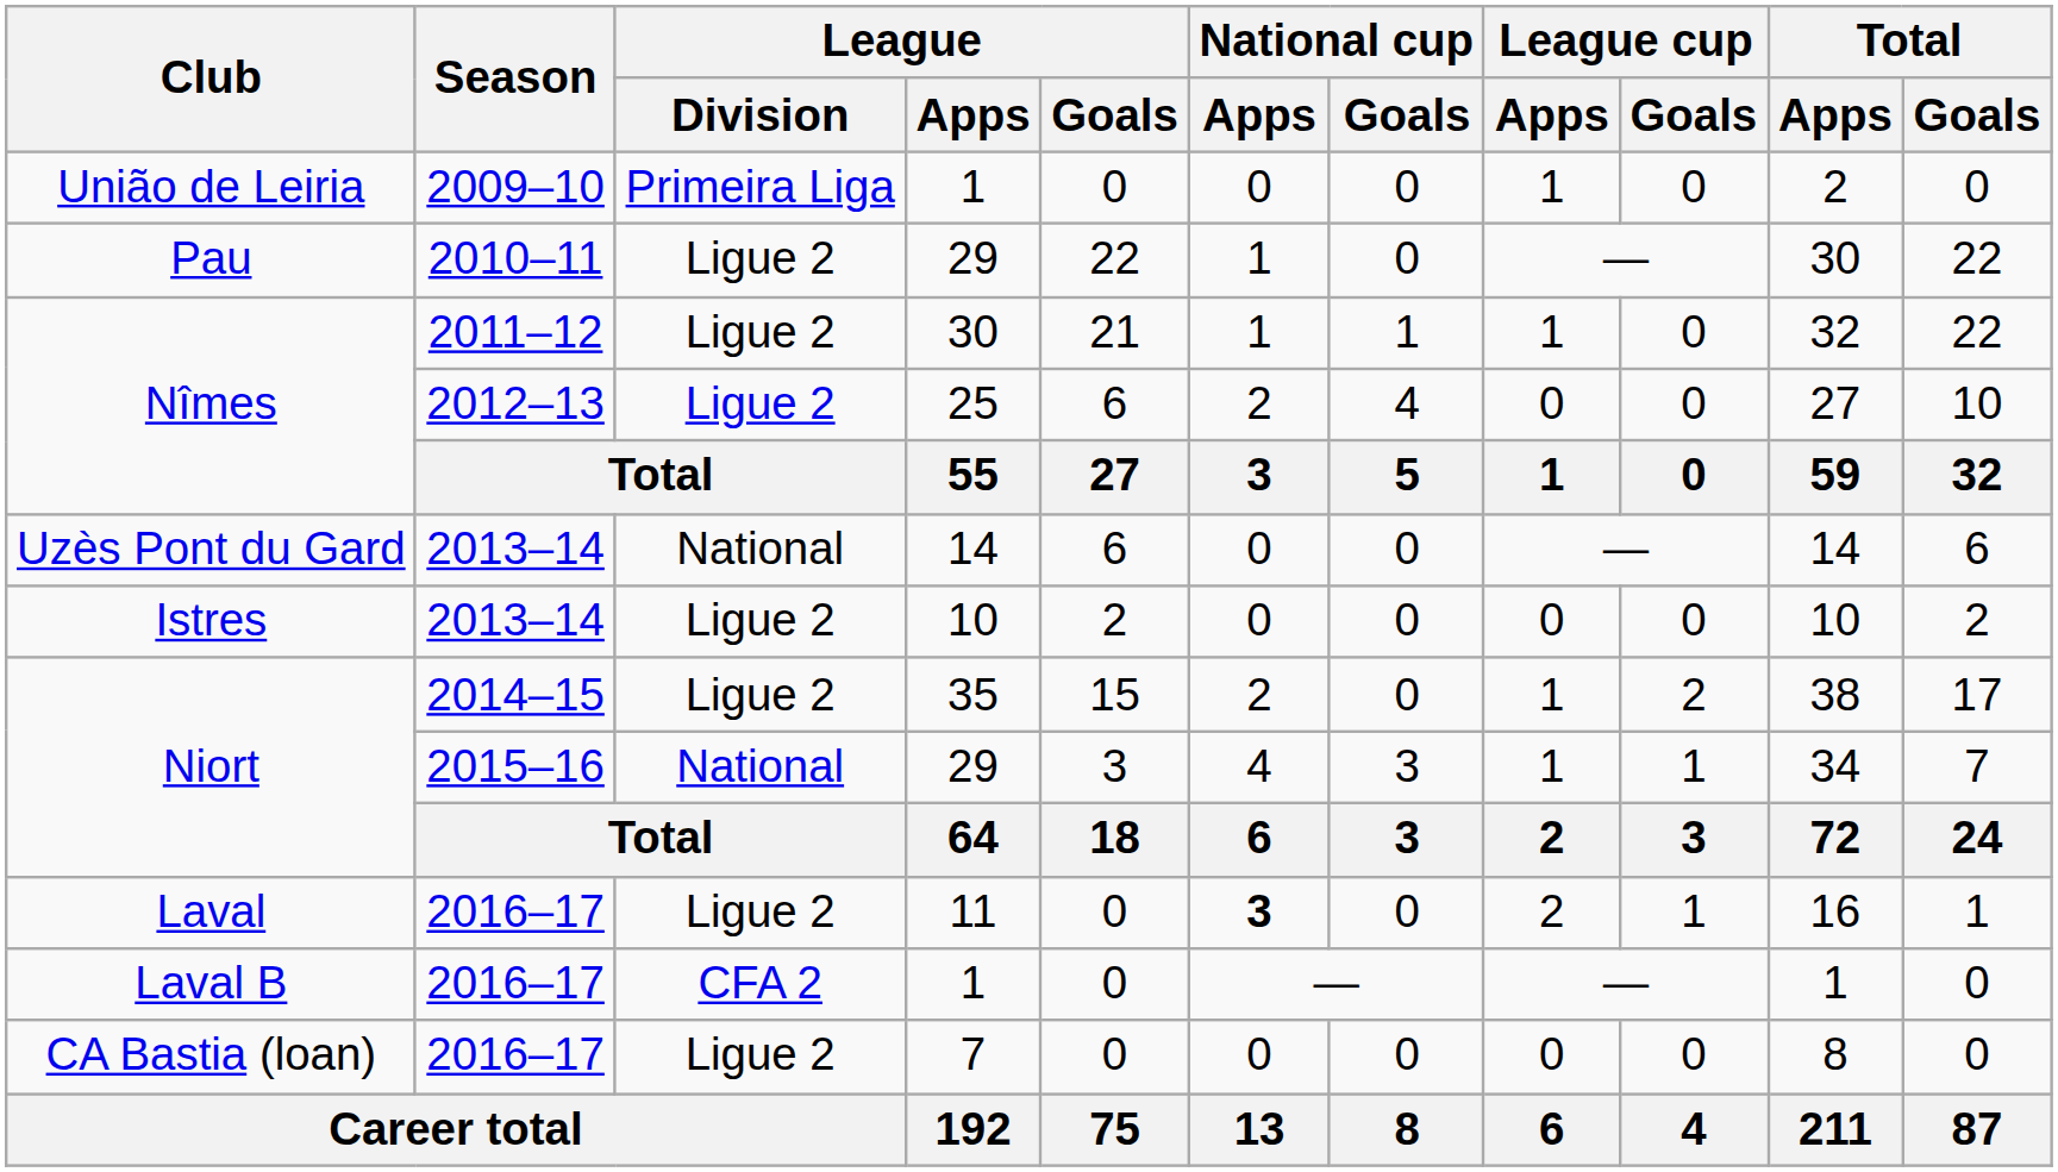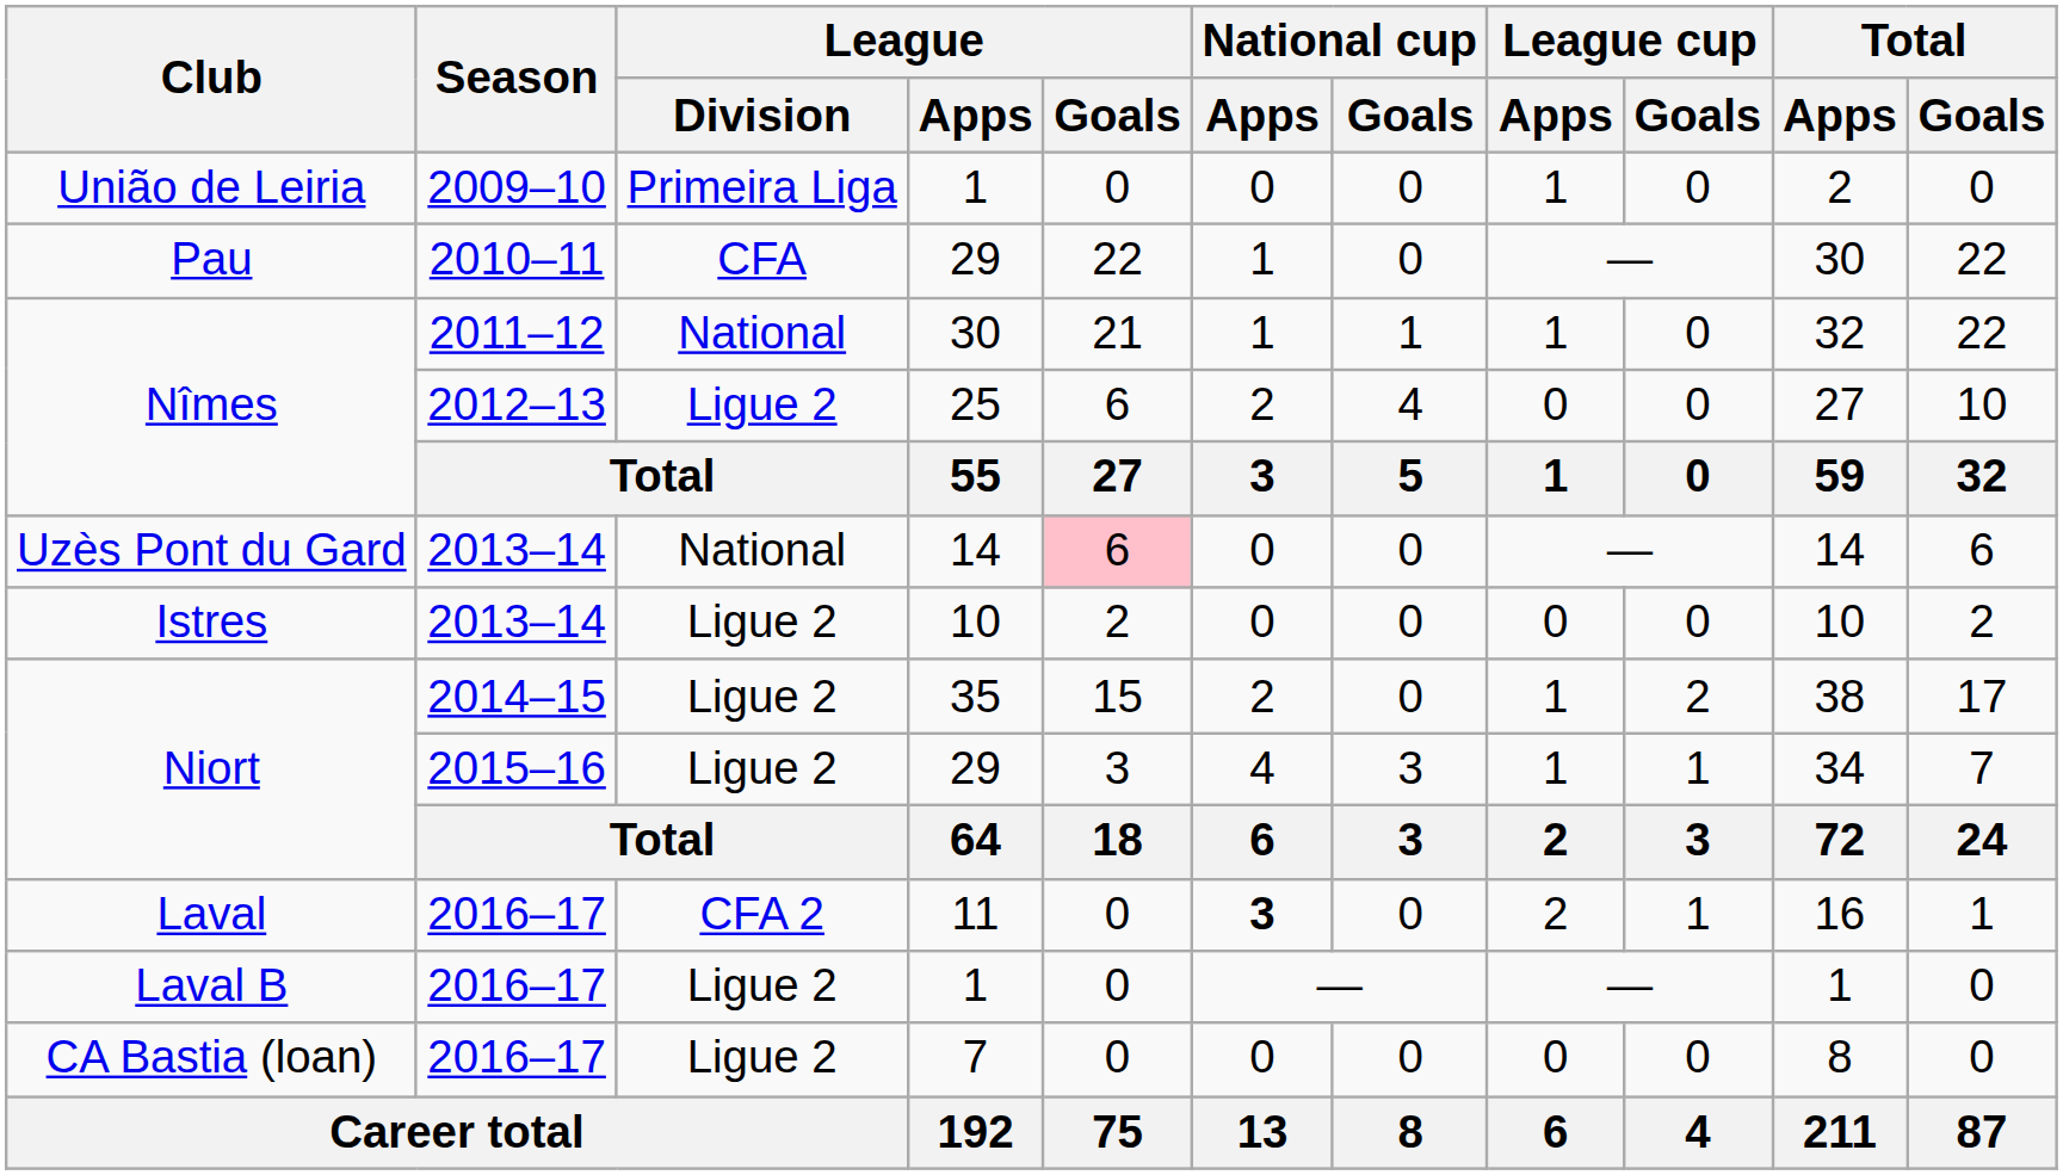Pau | League / Division: Ligue 2 -> CFA
Nîmes / 30 | League / Division: Ligue 2 -> National
Uzès Pont du Gard | League / Goals: no background -> pink background
Niort / 29 | League / Division: National -> Ligue 2
Laval | League / Division: Ligue 2 -> CFA 2
Laval B | League / Division: CFA 2 -> Ligue 2
